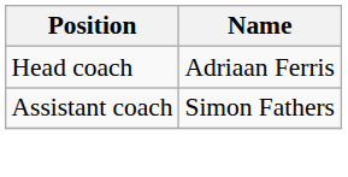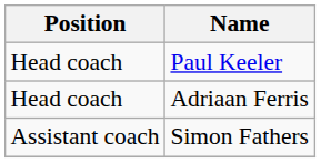+ row: Head coach | Paul Keeler
